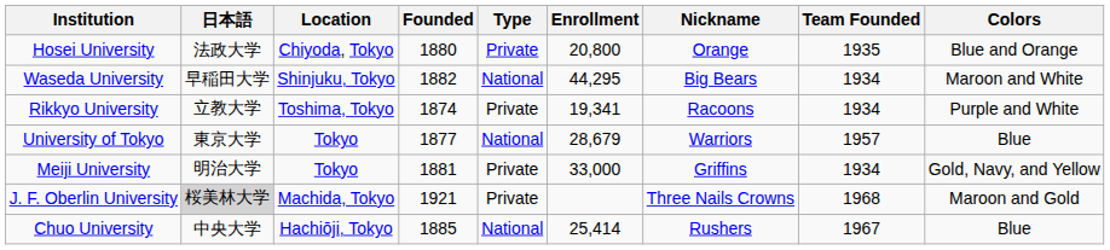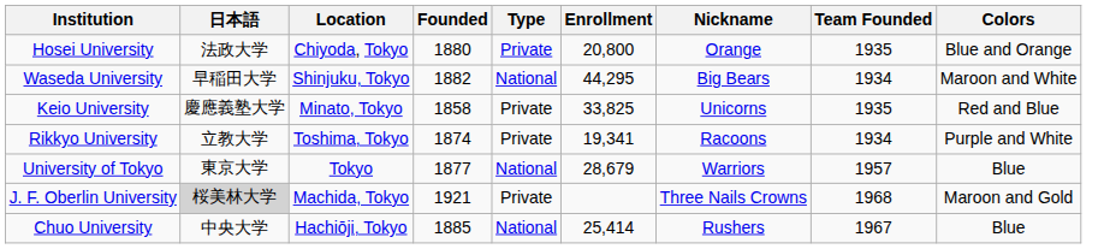+ row: Keio University | 慶應義塾大学 | Minato, Tokyo | 1858 | Private | 33,825 | Unicorns | 1935 | Red and Blue
- row: Meiji University | 明治大学 | Tokyo | 1881 | Private | 33,000 | Griffins | 1934 | Gold, Navy, and Yellow
